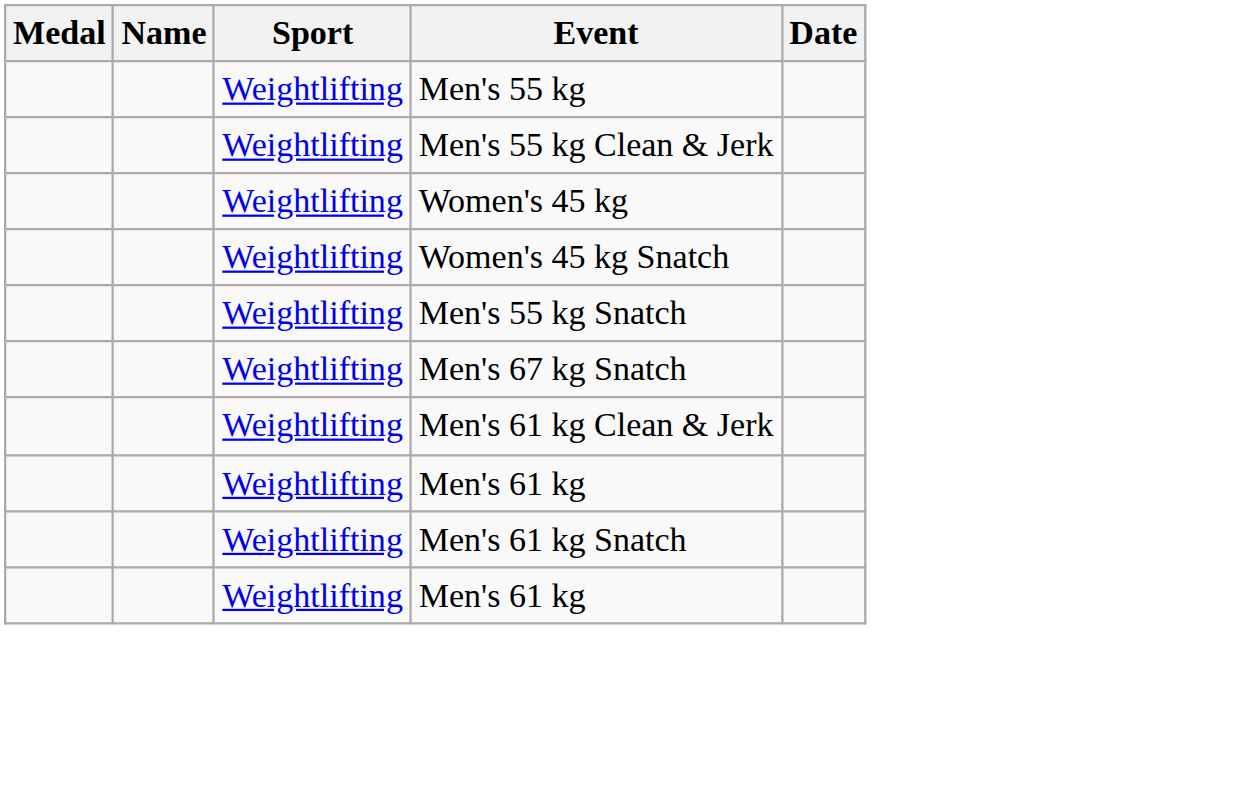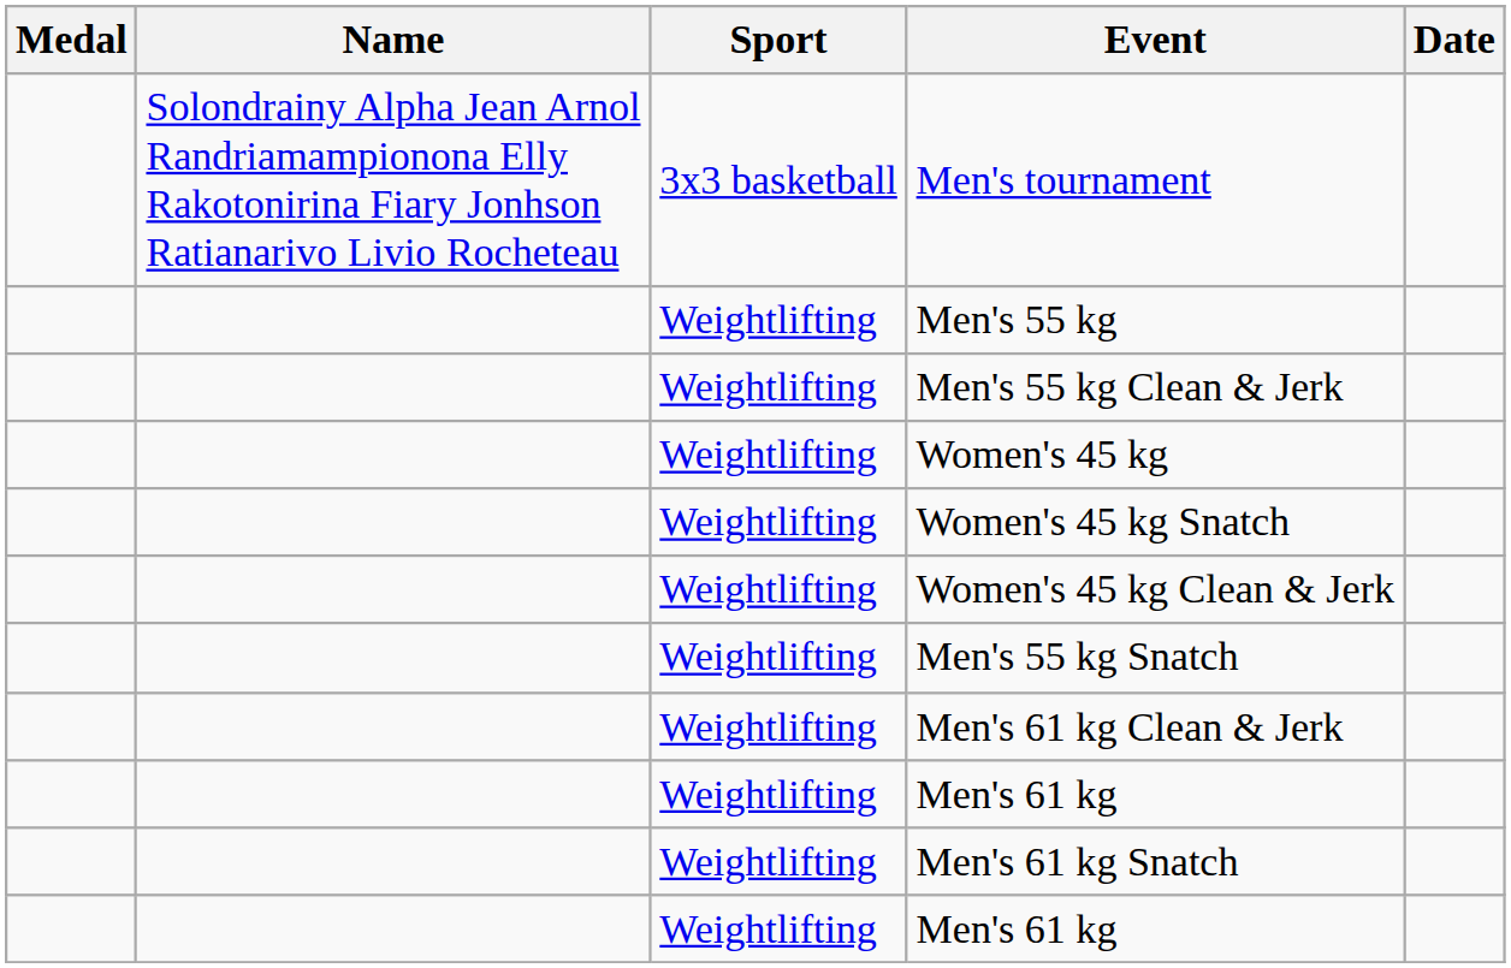+ row: Solondrainy Alpha Jean Arnol Randriamampionona Elly Rakotonirina Fiary Jonhson Ratianarivo Livio Rocheteau | 3x3 basketball | Men's tournament
+ row: Weightlifting | Women's 45 kg Clean & Jerk
- row: Weightlifting | Men's 67 kg Snatch
